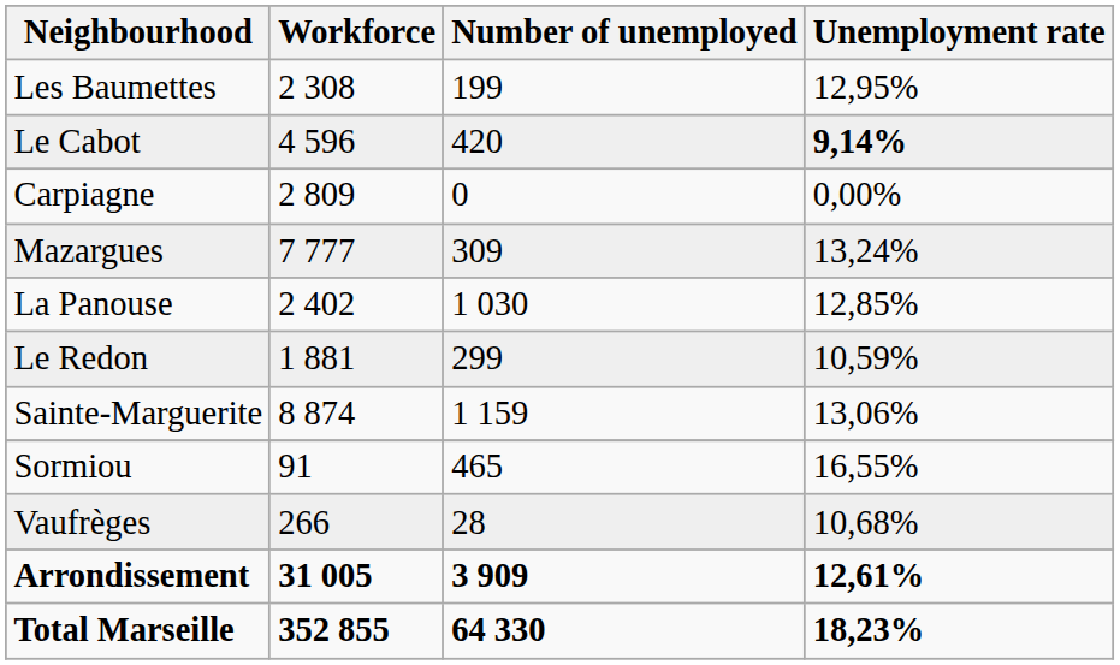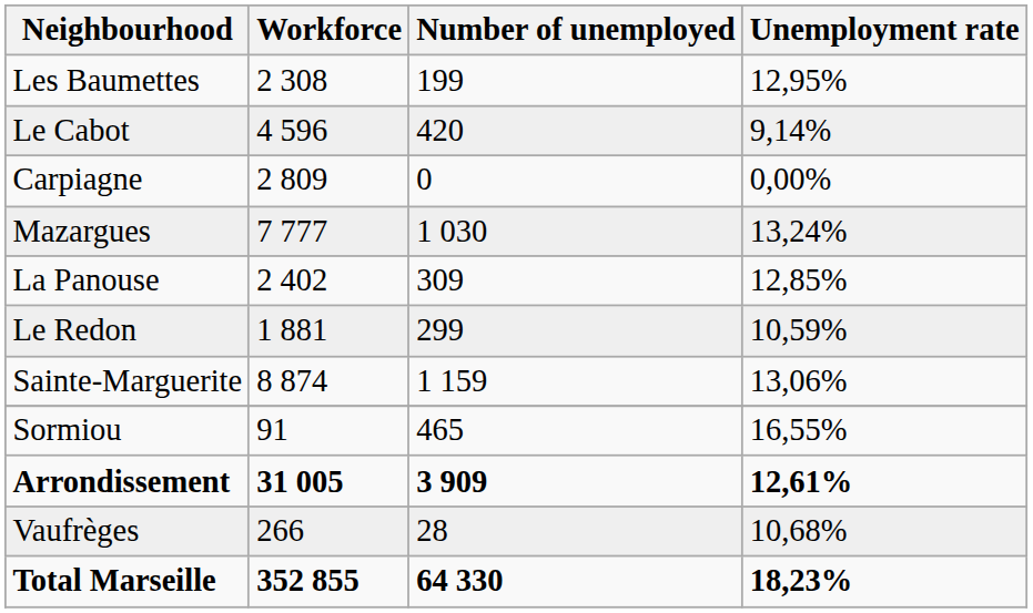Le Cabot | Unemployment rate: bold -> normal
Mazargues | Number of unemployed: 309 -> 1 030
La Panouse | Number of unemployed: 1 030 -> 309
rows swapped: Vaufrèges <-> Arrondissement
